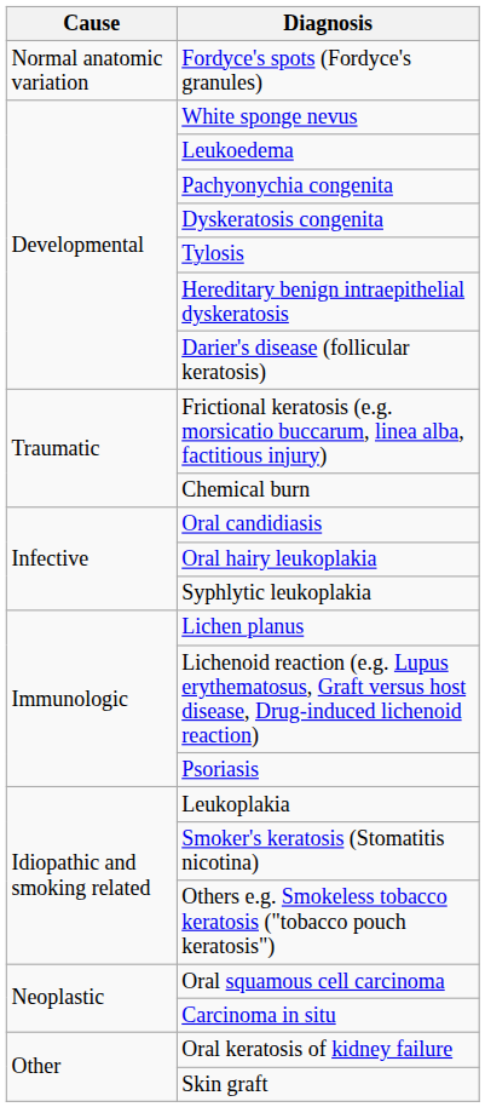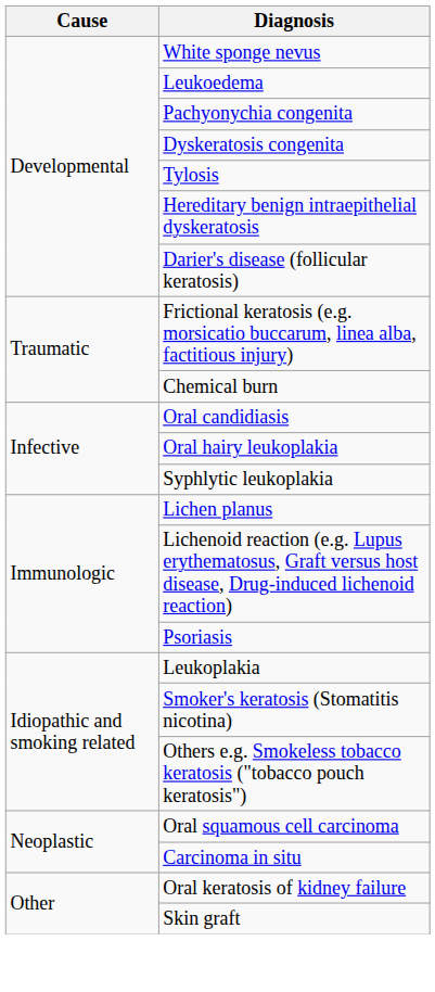- row: Normal anatomic variation | Fordyce's spots (Fordyce's granules)
